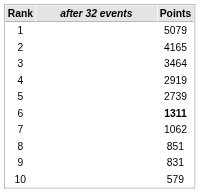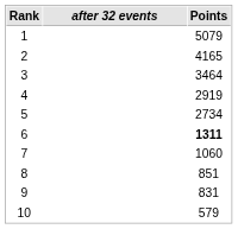5 | Points: 2739 -> 2734
7 | Points: 1062 -> 1060
